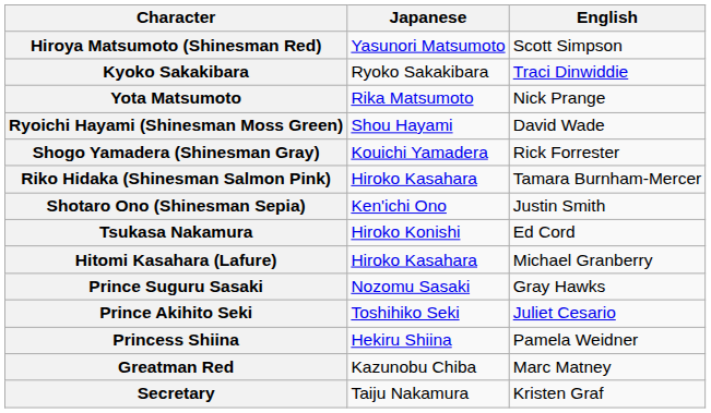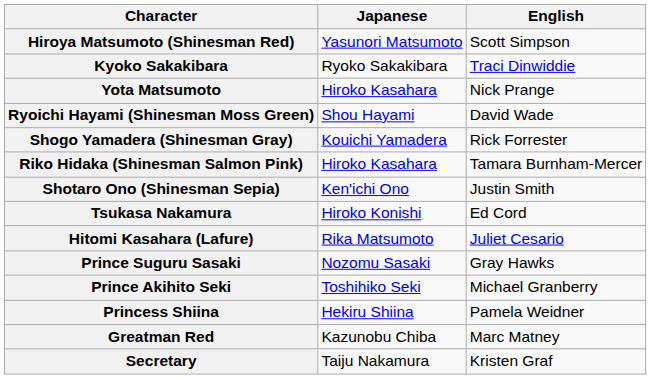Yota Matsumoto | Japanese: Rika Matsumoto -> Hiroko Kasahara
Hitomi Kasahara (Lafure) | Japanese: Hiroko Kasahara -> Rika Matsumoto
Hitomi Kasahara (Lafure) | English: Michael Granberry -> Juliet Cesario
Prince Akihito Seki | English: Juliet Cesario -> Michael Granberry
